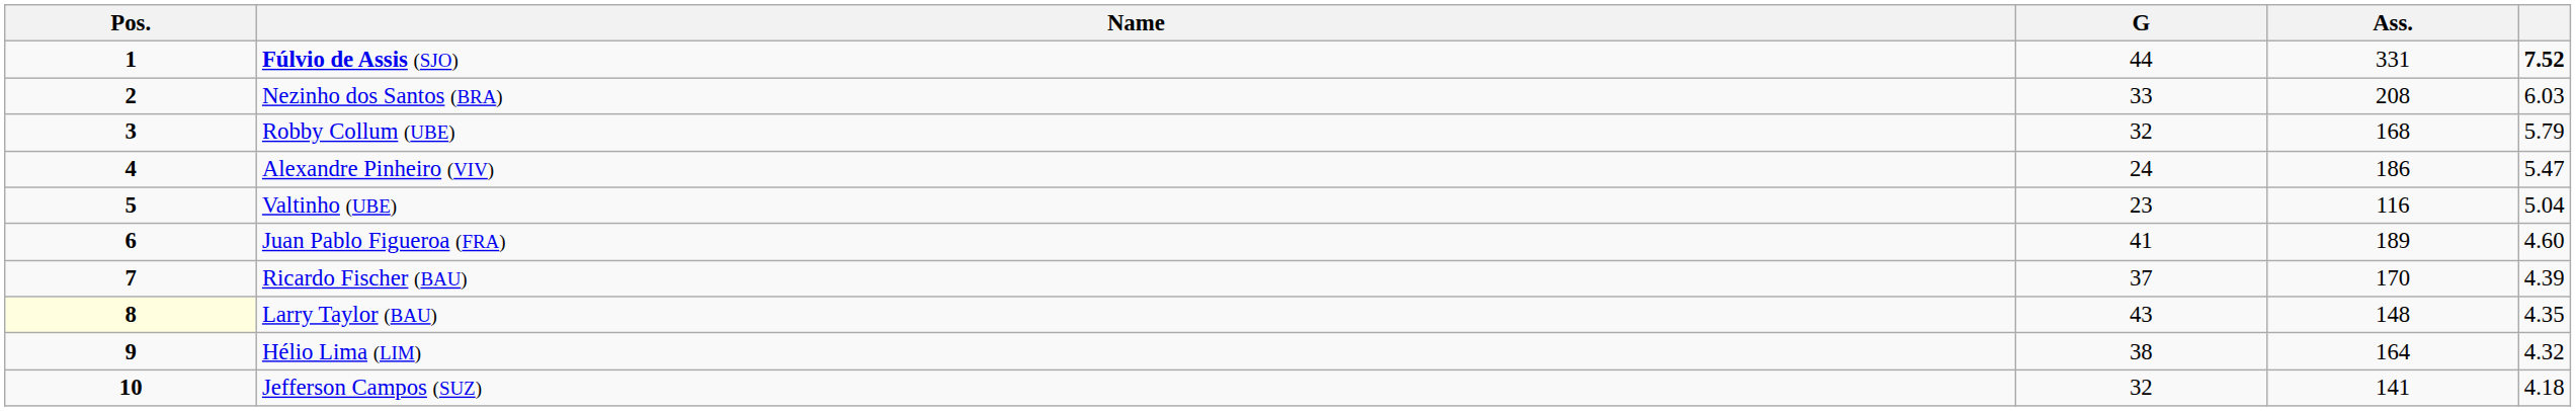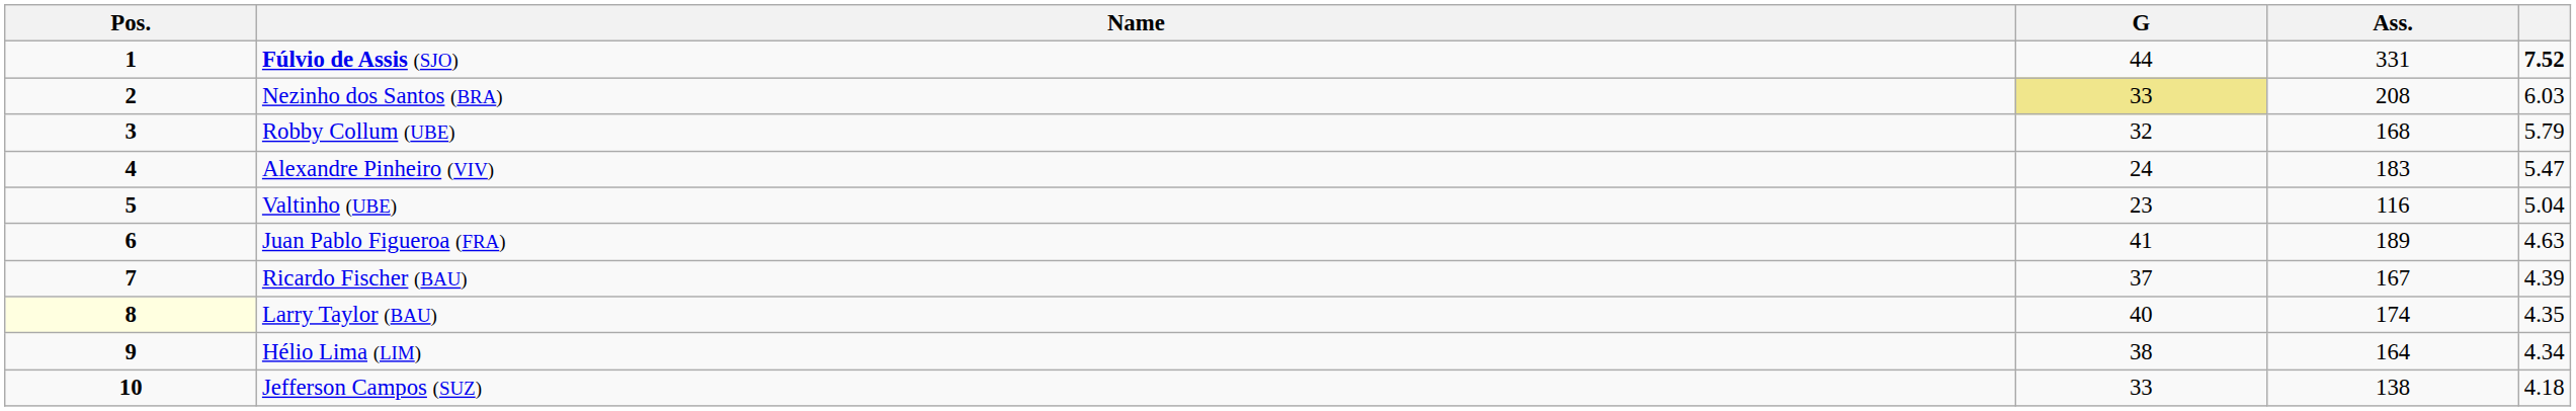Nezinho dos Santos (BRA) | G: no background -> khaki background
Alexandre Pinheiro (VIV) | Ass.: 186 -> 183
Juan Pablo Figueroa (FRA) | column 5: 4.60 -> 4.63
Ricardo Fischer (BAU) | Ass.: 170 -> 167
Larry Taylor (BAU) | G: 43 -> 40
Larry Taylor (BAU) | Ass.: 148 -> 174
Hélio Lima (LIM) | column 5: 4.32 -> 4.34
Jefferson Campos (SUZ) | G: 32 -> 33
Jefferson Campos (SUZ) | Ass.: 141 -> 138
